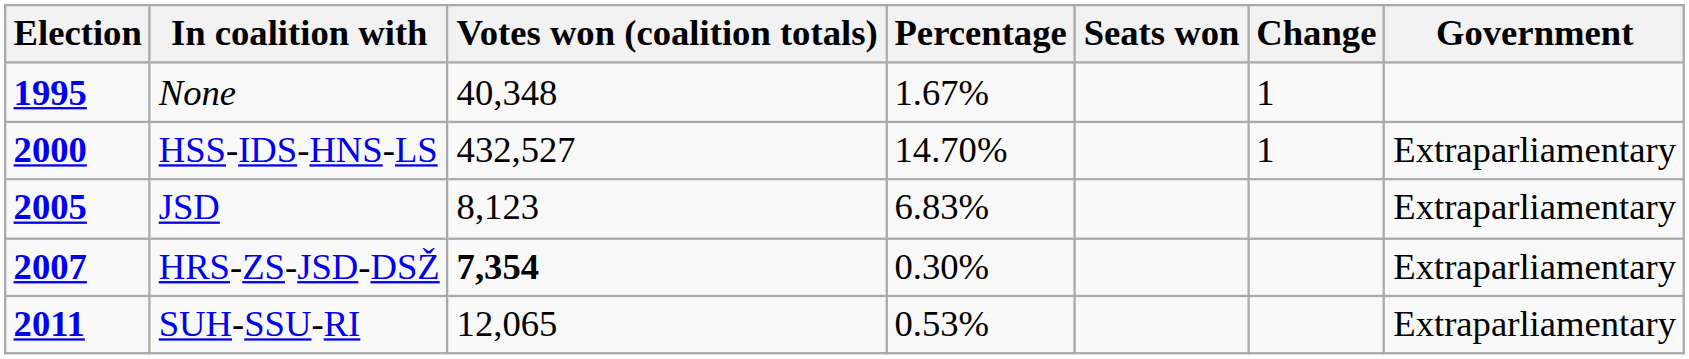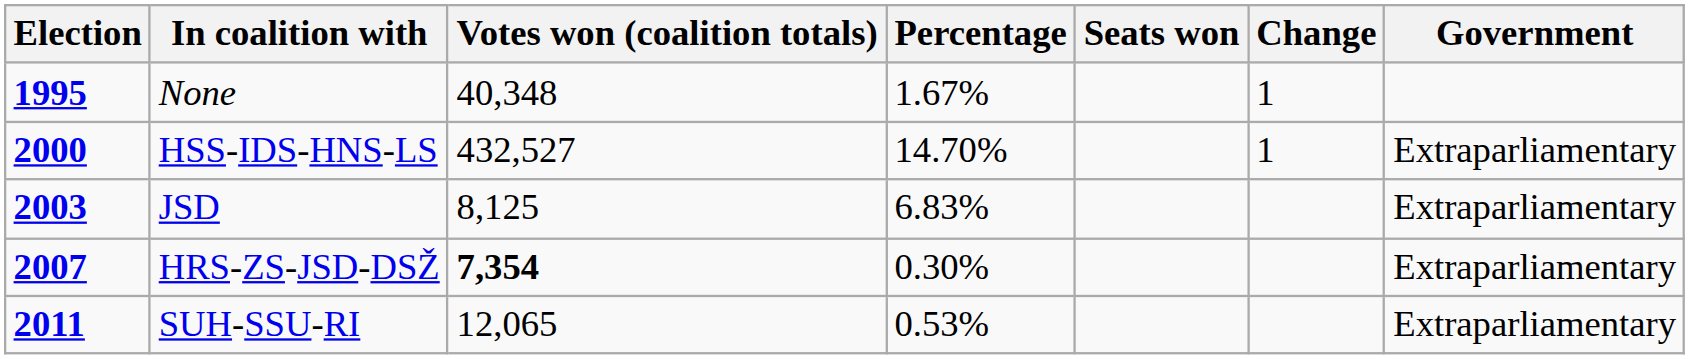JSD | Election: 2005 -> 2003
JSD | Votes won (coalition totals): 8,123 -> 8,125
